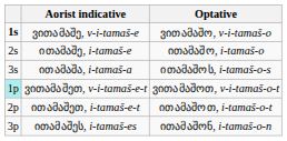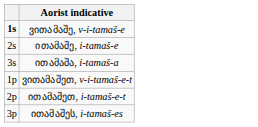- column: Optative | ვითამაშო, v-i-tamaš-o | ითამაშო, i-tamaš-o | ითამაშოს, i-tamaš-o-s | ვითამაშოთ, v-i-tamaš-o-t | ითამაშოთ, i-tamaš-o-t | ითამაშონ, i-tamaš-o-n
ვითამაშეთ, v-i-tamaš-e-t | column 1: paleturquoise background -> no background
